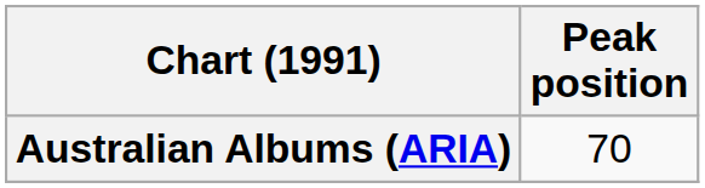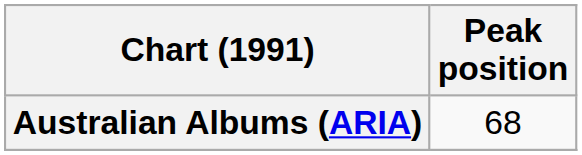Australian Albums (ARIA) | Peak position: 70 -> 68
